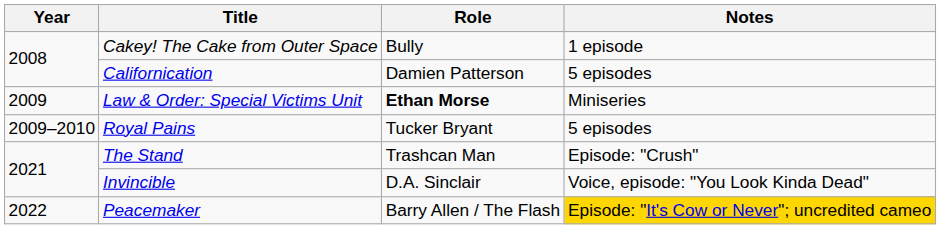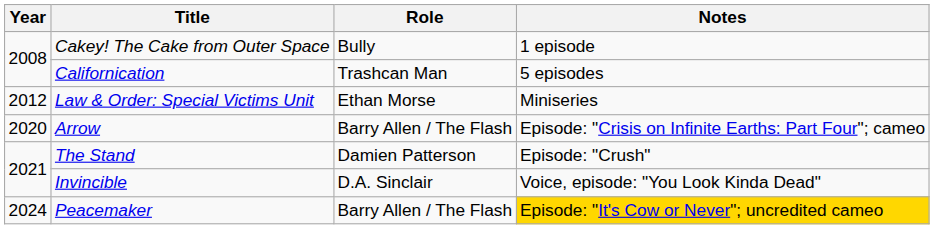Californication | Role: Damien Patterson -> Trashcan Man
Law & Order: Special Victims Unit | Year: 2009 -> 2012
Law & Order: Special Victims Unit | Role: bold -> normal
- row: 2009–2010 | Royal Pains | Tucker Bryant | 5 episodes
+ row: 2020 | Arrow | Barry Allen / The Flash | Episode: "Crisis on Infinite Earths: Part Four"; cameo
The Stand | Role: Trashcan Man -> Damien Patterson
Peacemaker | Year: 2022 -> 2024
